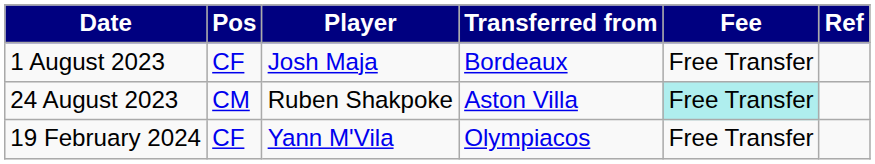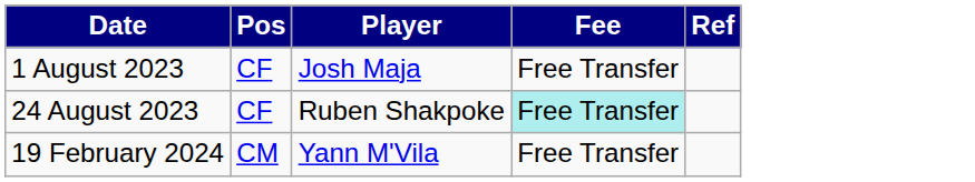- column: Transferred from | Bordeaux | Aston Villa | Olympiacos
24 August 2023 | Pos: CM -> CF
19 February 2024 | Pos: CF -> CM
